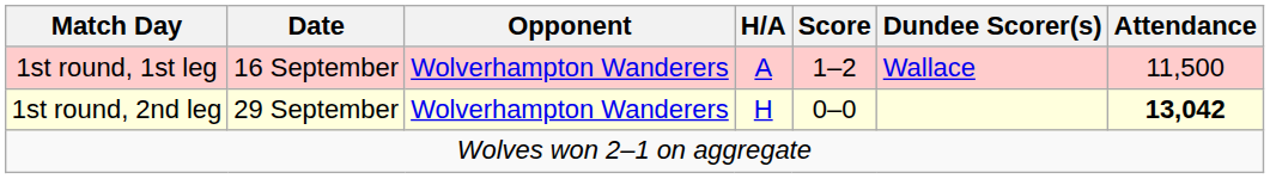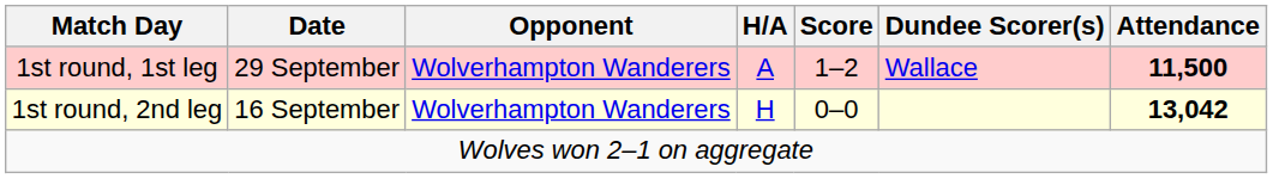1st round, 1st leg | Date: 16 September -> 29 September
1st round, 1st leg | Attendance: normal -> bold
1st round, 2nd leg | Date: 29 September -> 16 September
